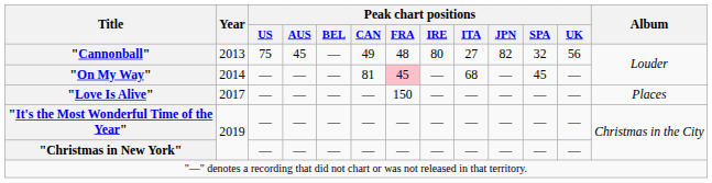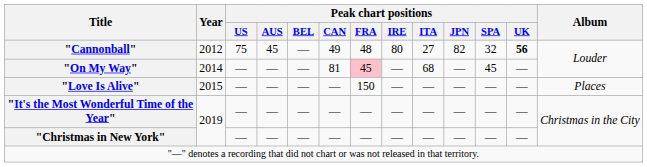"Cannonball" | Year: 2013 -> 2012
"Cannonball" | Peak chart positions / UK: normal -> bold
"Love Is Alive" | Year: 2017 -> 2015
